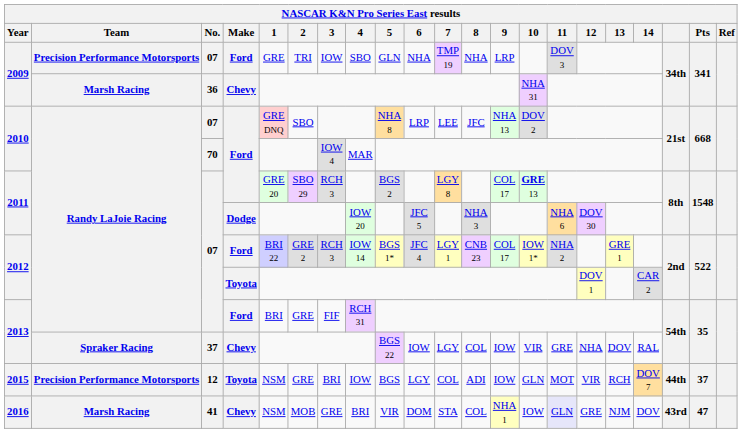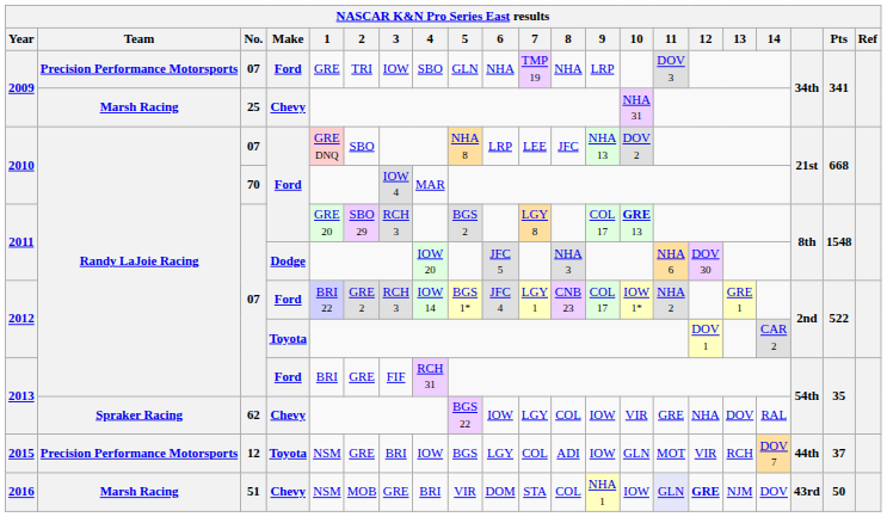2009 / Chevy | No.: 36 -> 25
2013 / Chevy | No.: 37 -> 62
2016 | No.: 41 -> 51
2016 | 12: normal -> bold
2016 | Pts: 47 -> 50
